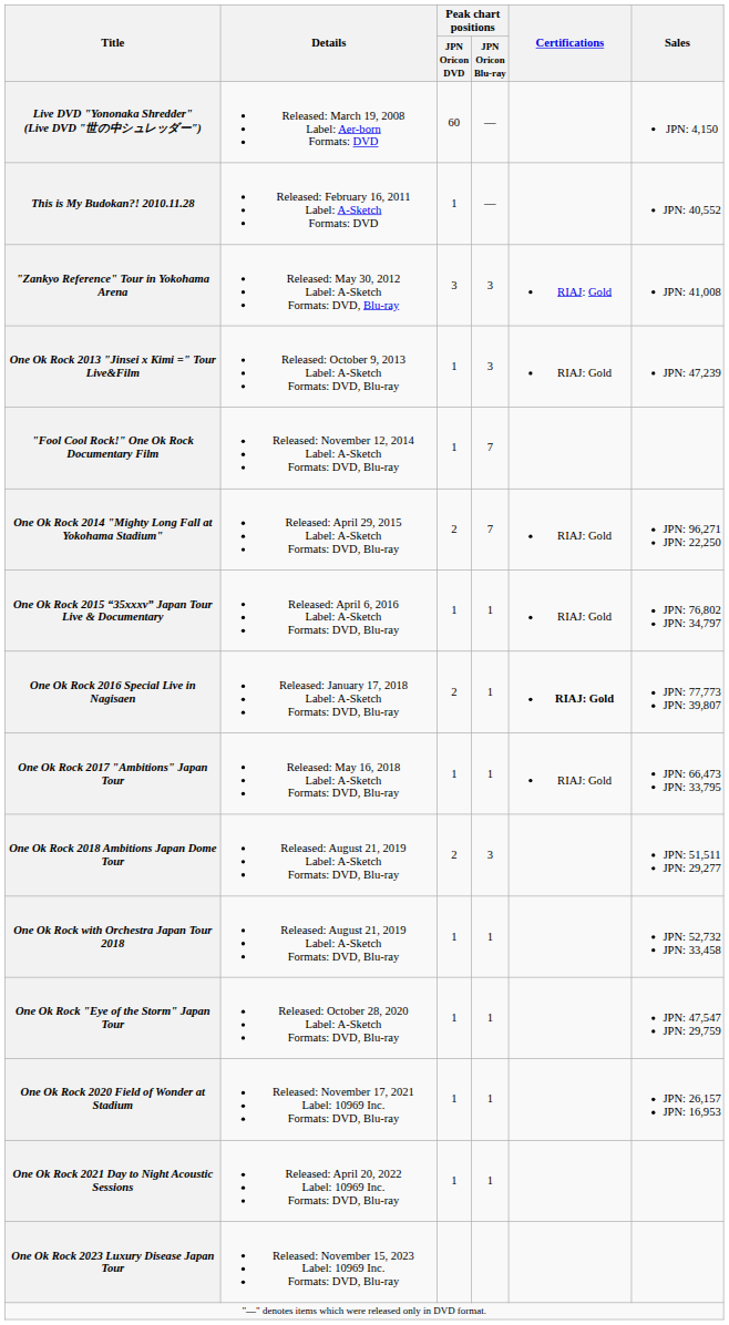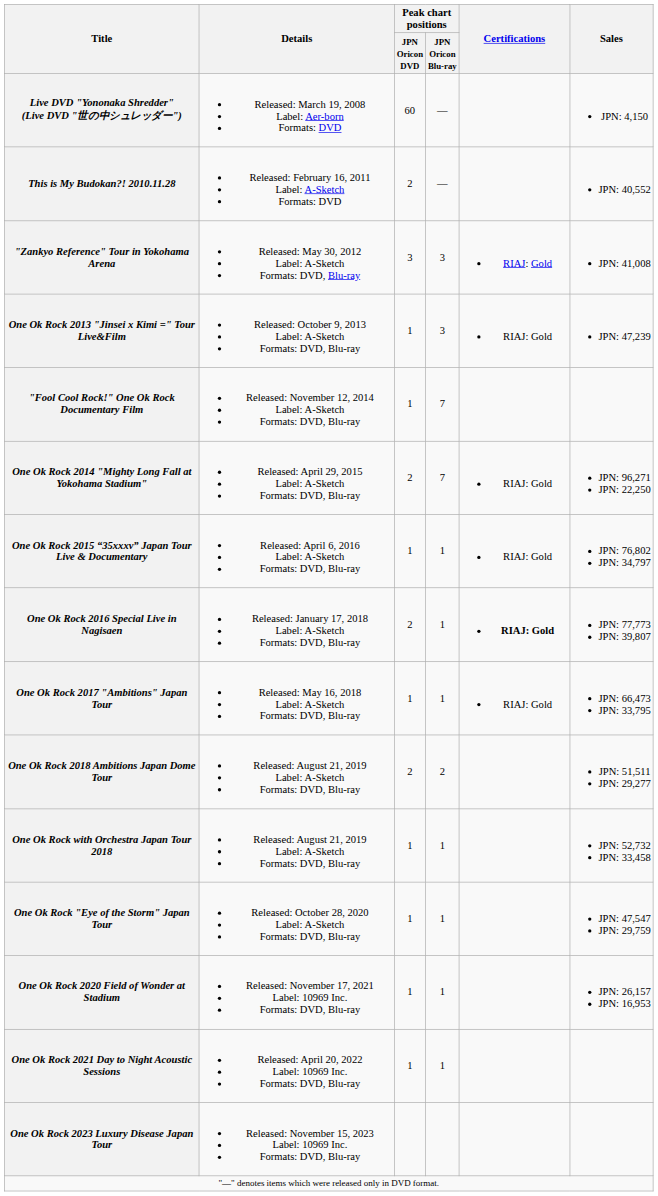This is My Budokan?! 2010.11.28 | Peak chart positions / JPN Oricon DVD: 1 -> 2
One Ok Rock 2018 Ambitions Japan Dome Tour | Peak chart positions / JPN Oricon Blu-ray: 3 -> 2
